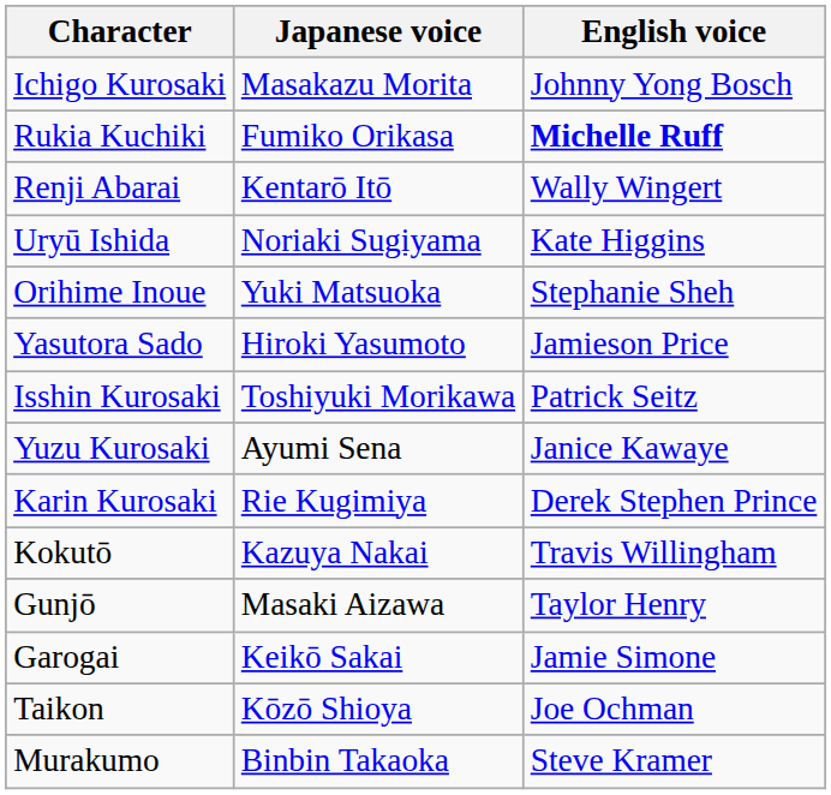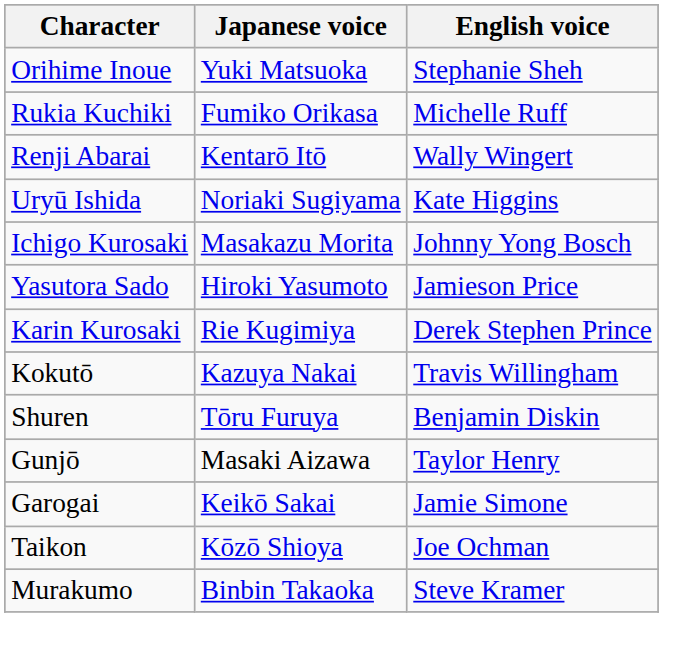rows swapped: Ichigo Kurosaki <-> Orihime Inoue
Rukia Kuchiki | English voice: bold -> normal
- row: Isshin Kurosaki | Toshiyuki Morikawa | Patrick Seitz
- row: Yuzu Kurosaki | Ayumi Sena | Janice Kawaye
+ row: Shuren | Tōru Furuya | Benjamin Diskin
